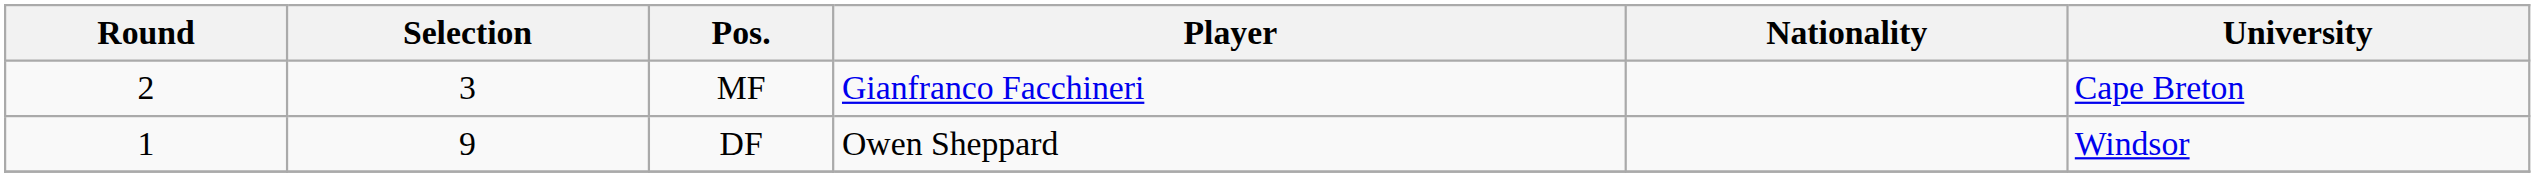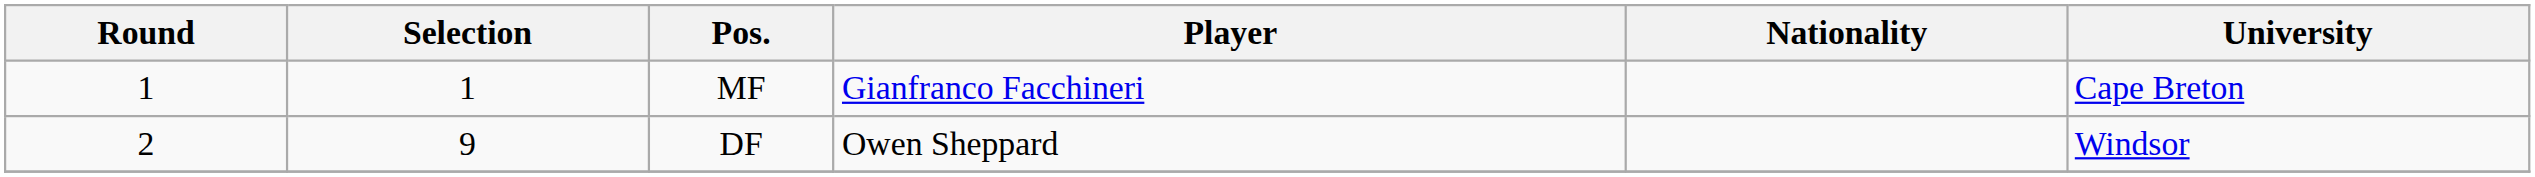MF | Round: 2 -> 1
MF | Selection: 3 -> 1
DF | Round: 1 -> 2
